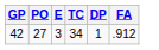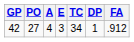+ column: A | 4
